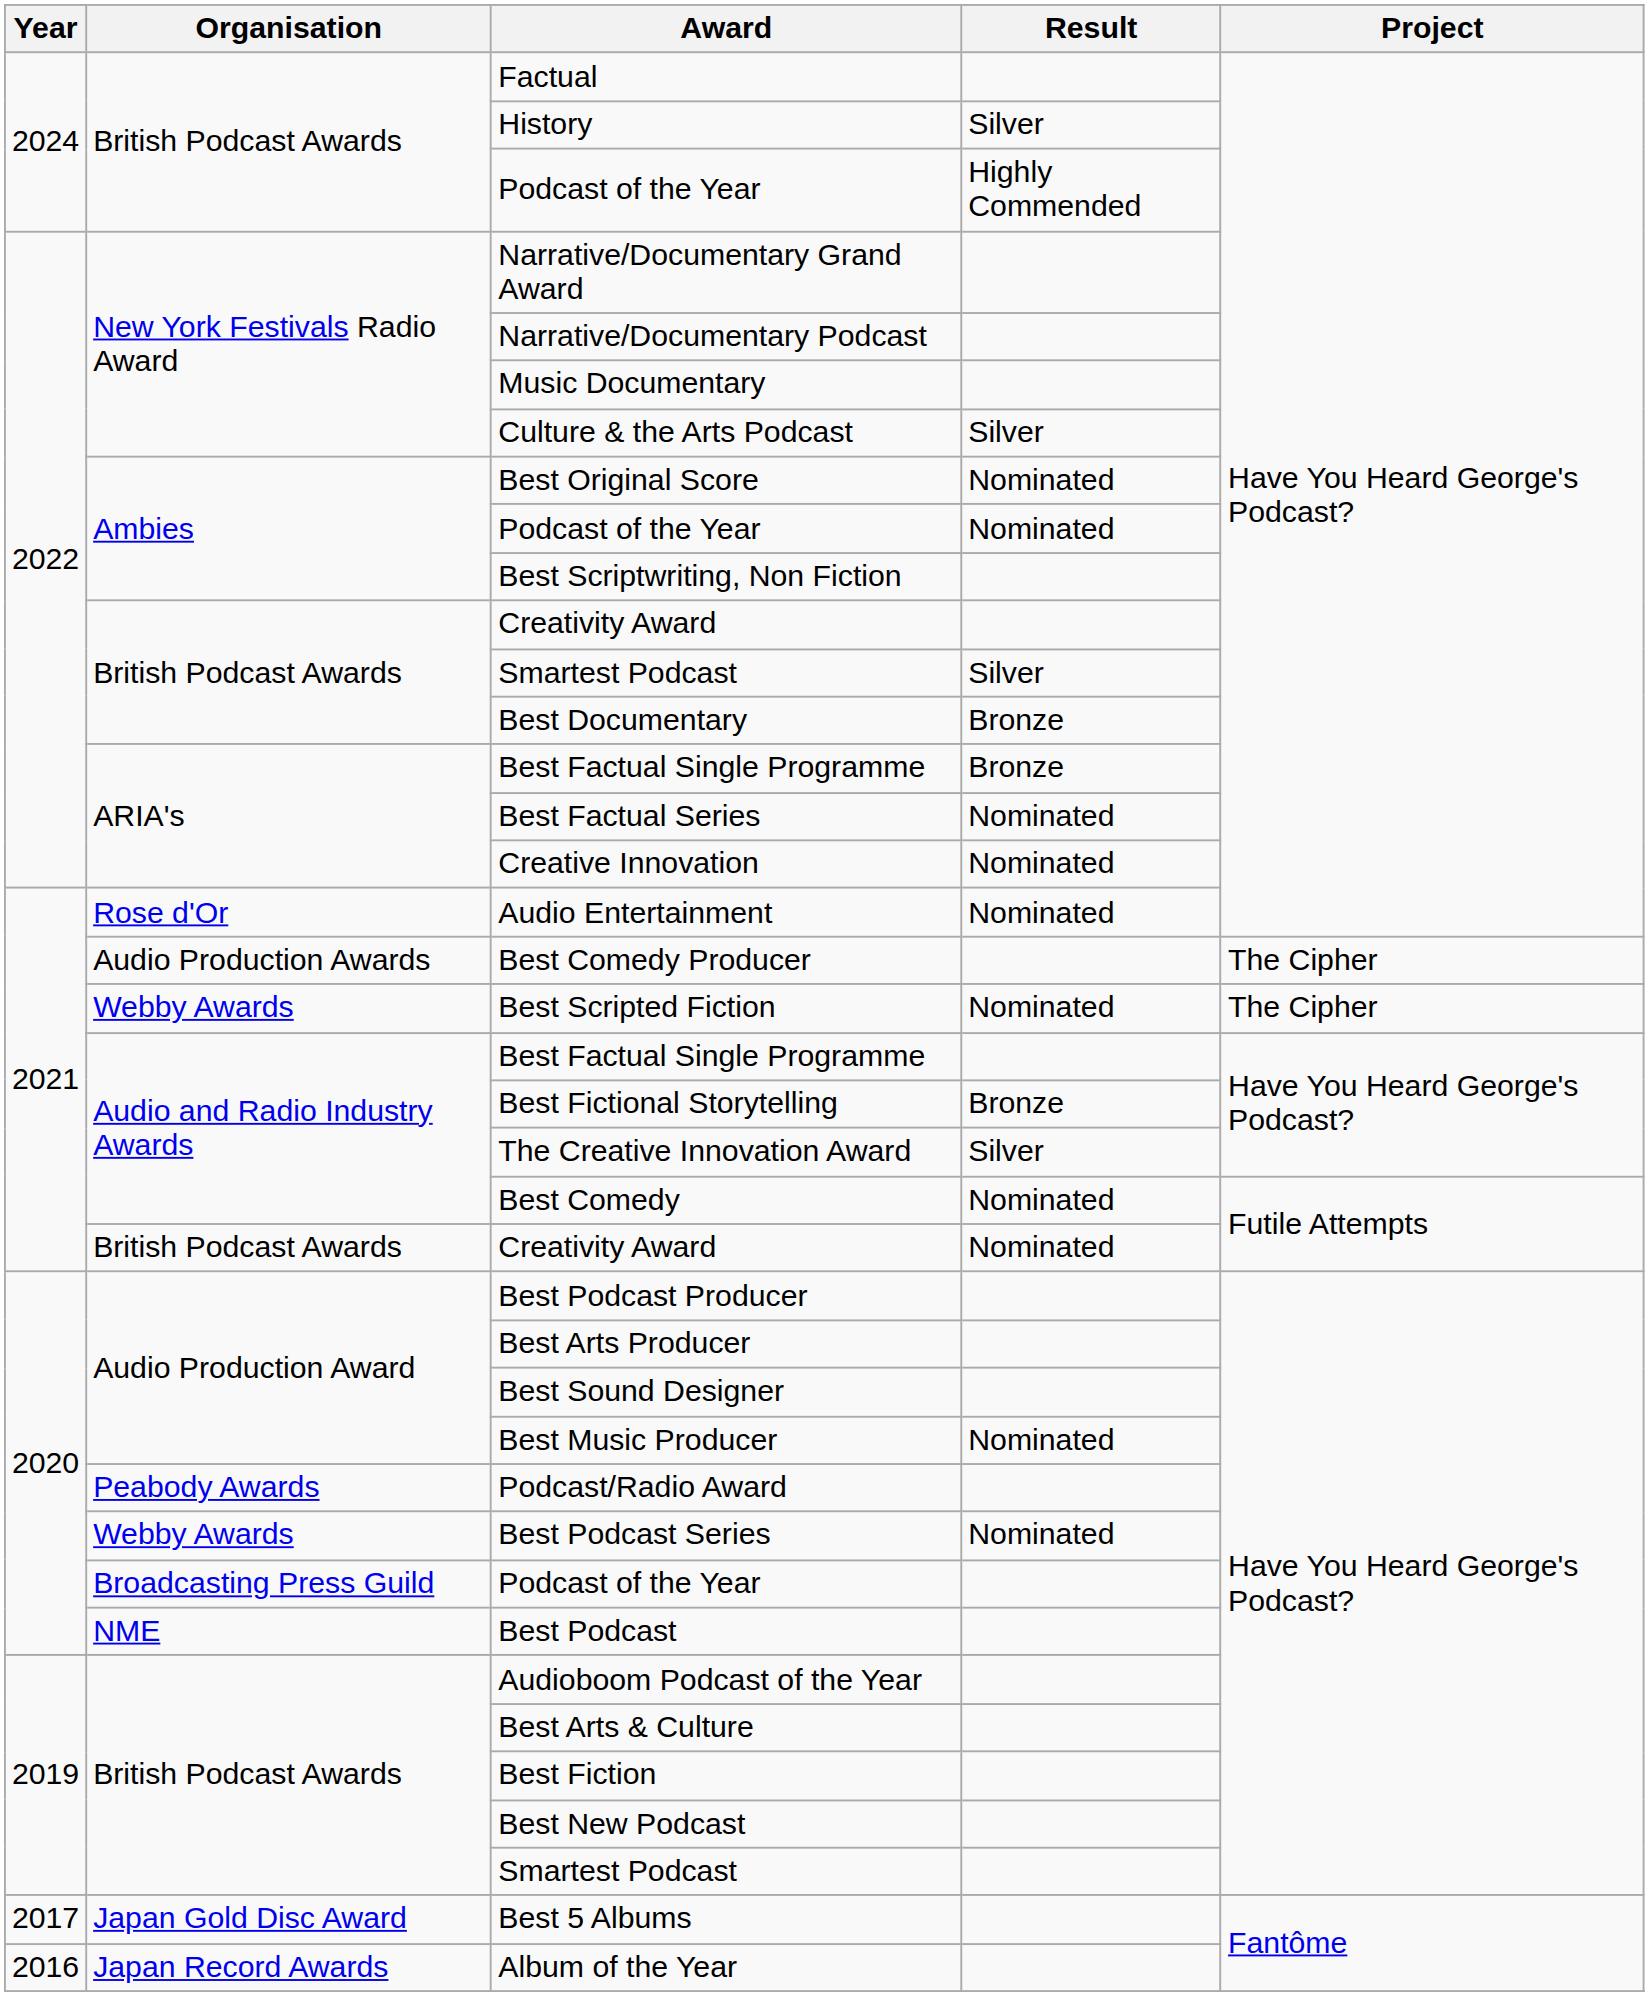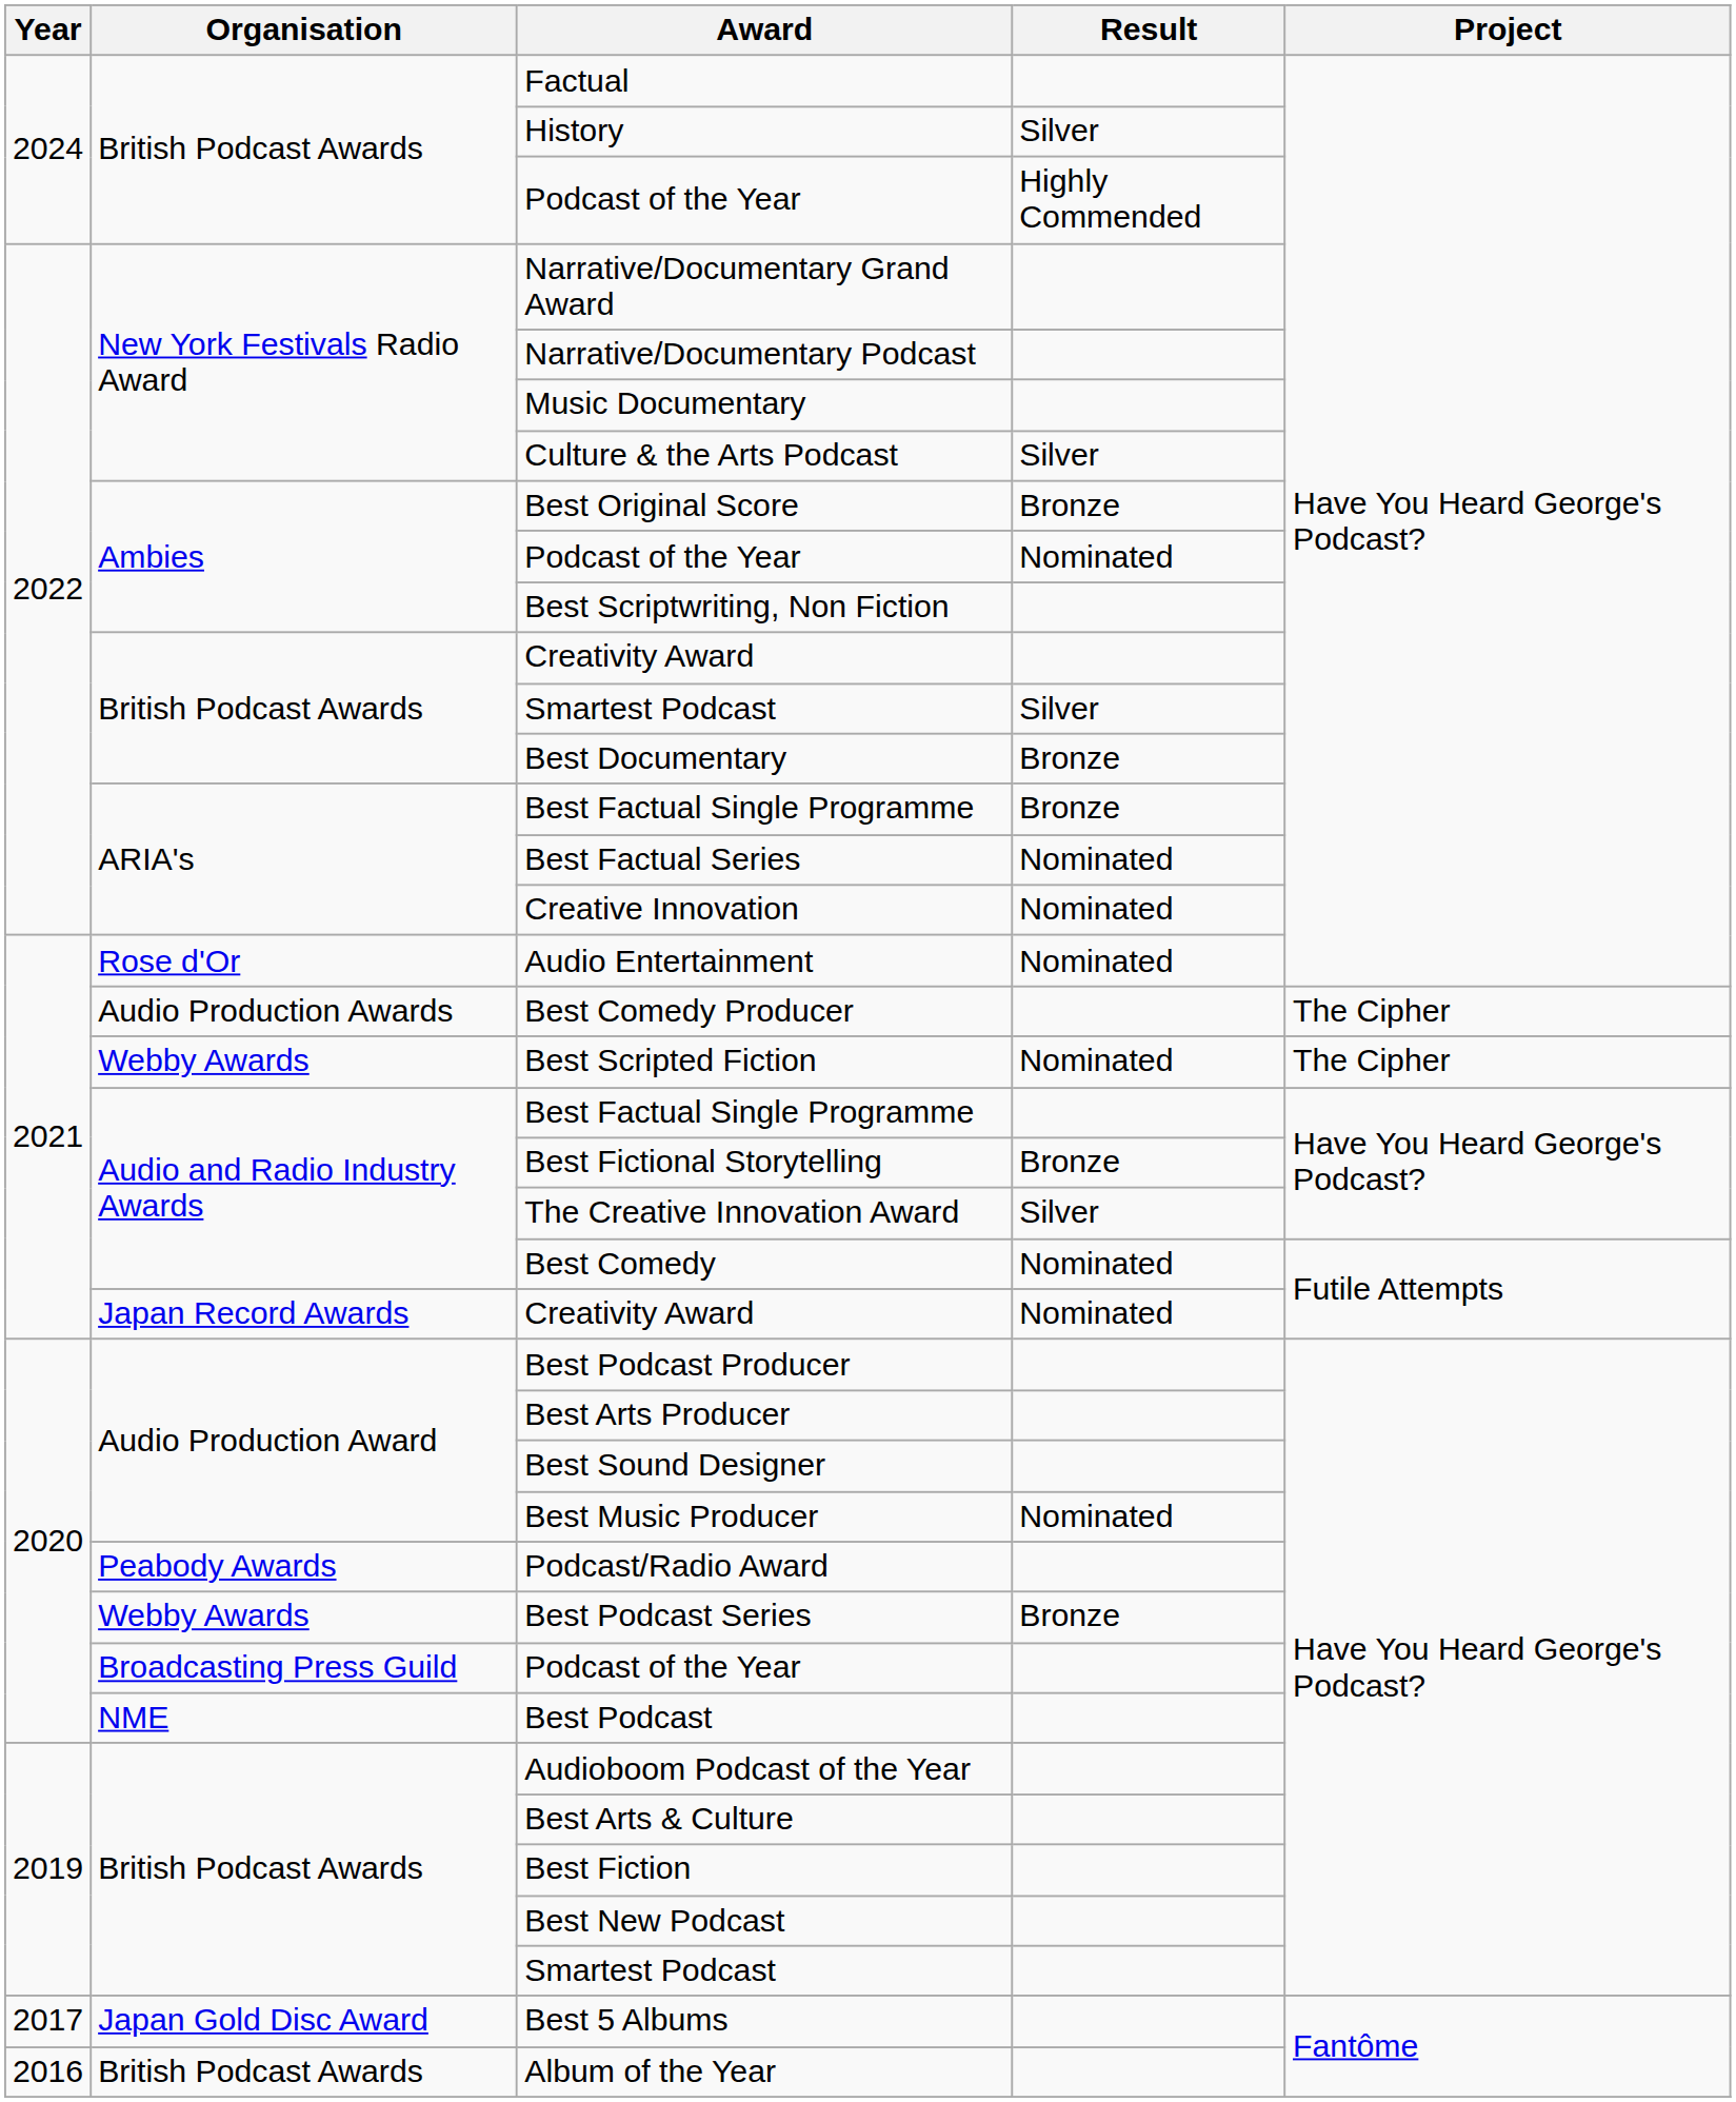Best Original Score | Result: Nominated -> Bronze
2021 / Creativity Award | Organisation: British Podcast Awards -> Japan Record Awards
Best Podcast Series | Result: Nominated -> Bronze
Album of the Year | Organisation: Japan Record Awards -> British Podcast Awards
